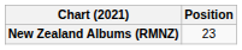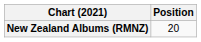New Zealand Albums (RMNZ) | Position: 23 -> 20
